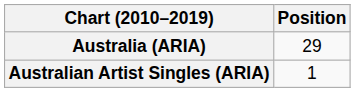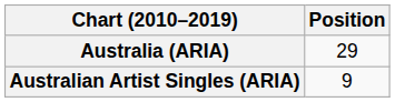Australian Artist Singles (ARIA) | Position: 1 -> 9
